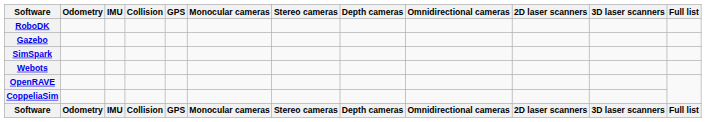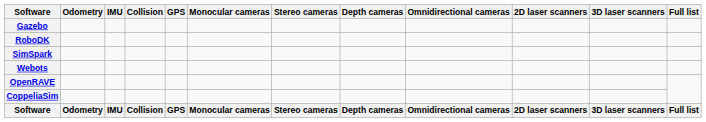rows swapped: Gazebo <-> RoboDK
